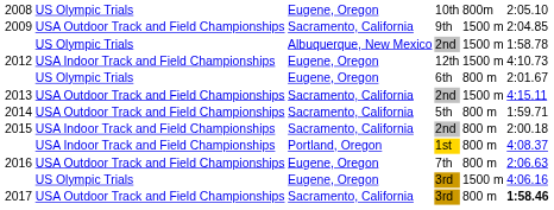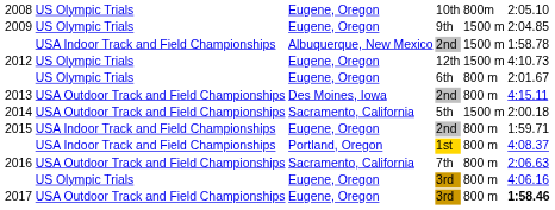9th | column 2: USA Outdoor Track and Field Championships -> US Olympic Trials
9th | column 3: Sacramento, California -> Eugene, Oregon
2012 / 2nd | column 2: US Olympic Trials -> USA Indoor Track and Field Championships
12th | column 2: USA Indoor Track and Field Championships -> US Olympic Trials
2013 / 2nd | column 3: Sacramento, California -> Des Moines, Iowa
2013 / 2nd | column 5: 1500 m -> 800 m
5th | column 5: 800 m -> 1500 m
5th | column 6: 1:59.71 -> 2:00.18
2015 / 2nd | column 3: Sacramento, California -> Eugene, Oregon
2015 / 2nd | column 6: 2:00.18 -> 1:59.71
7th | column 3: Eugene, Oregon -> Sacramento, California
2016 / 3rd | column 5: 1500 m -> 800 m
2017 / 3rd | column 3: Sacramento, California -> Eugene, Oregon
